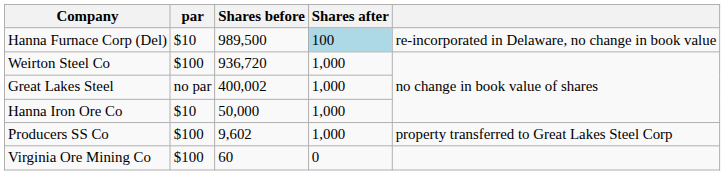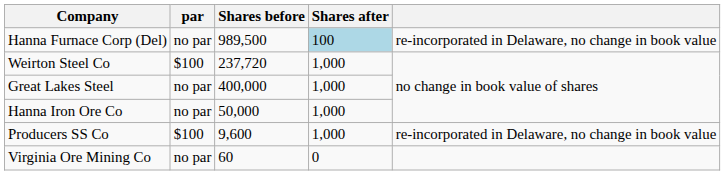Hanna Furnace Corp (Del) | par: $10 -> no par
Weirton Steel Co | Shares before: 936,720 -> 237,720
Great Lakes Steel | Shares before: 400,002 -> 400,000
Hanna Iron Ore Co | par: $10 -> no par
Producers SS Co | Shares before: 9,602 -> 9,600
Producers SS Co | column 5: property transferred to Great Lakes Steel Corp -> re-incorporated in Delaware, no change in book value
Virginia Ore Mining Co | par: $100 -> no par
